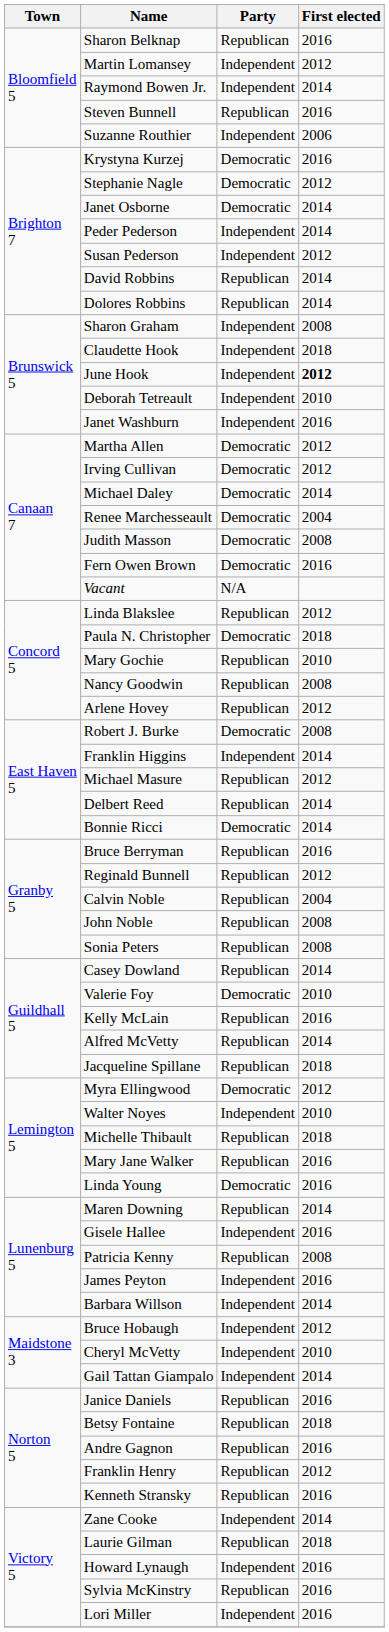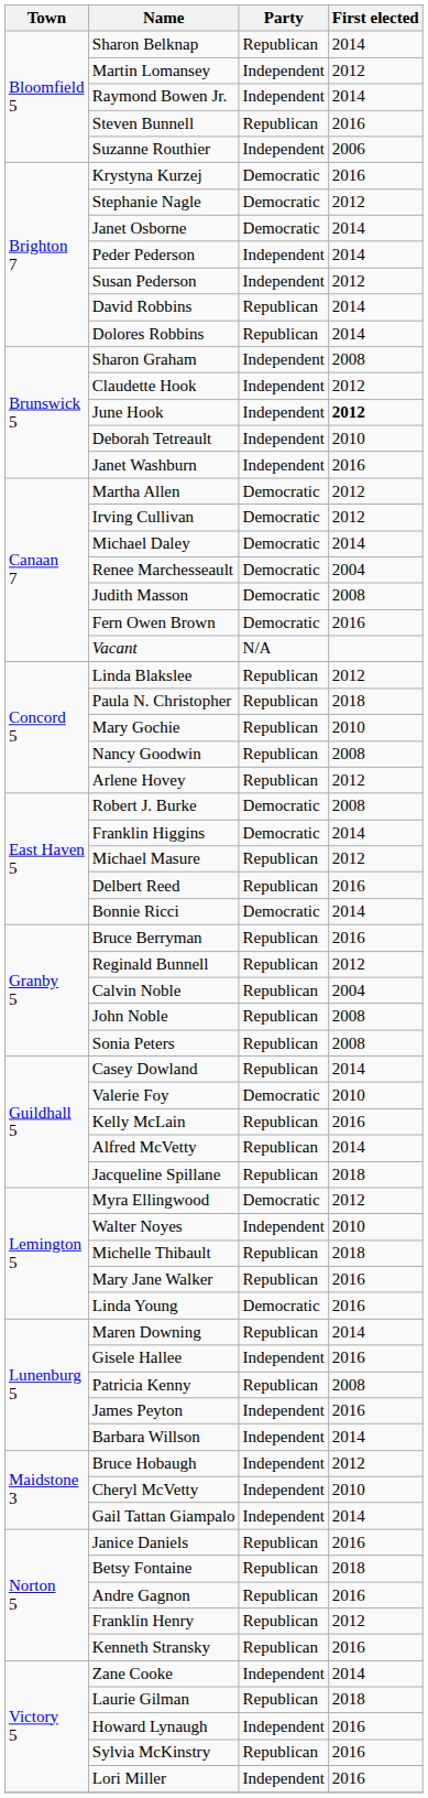Sharon Belknap | First elected: 2016 -> 2014
Claudette Hook | First elected: 2018 -> 2012
Paula N. Christopher | Party: Democratic -> Republican
Franklin Higgins | Party: Independent -> Democratic
Delbert Reed | First elected: 2014 -> 2016
